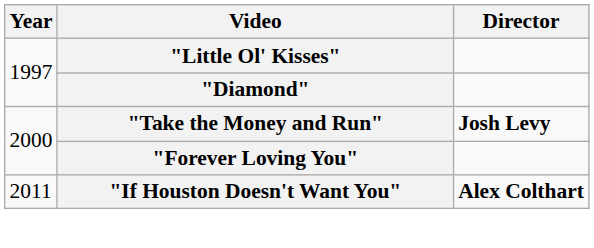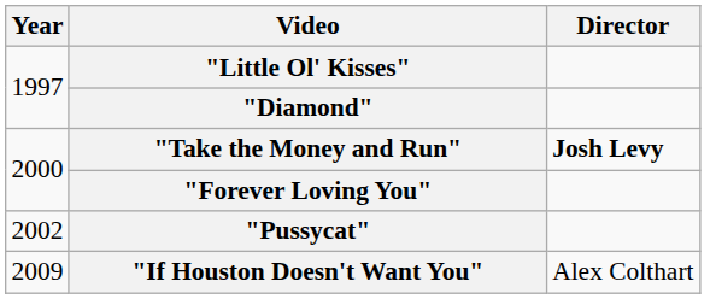+ row: 2002 | "Pussycat"
"If Houston Doesn't Want You" | Year: 2011 -> 2009
"If Houston Doesn't Want You" | Director: bold -> normal
